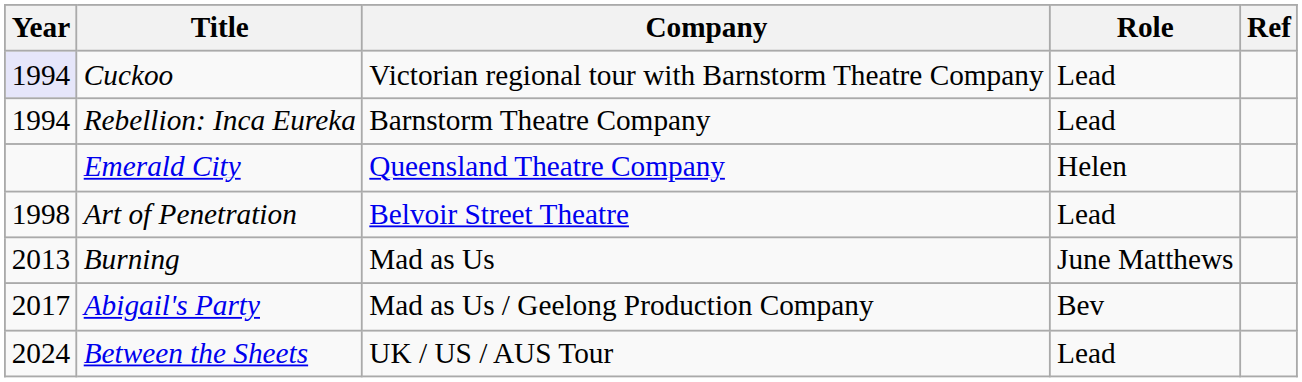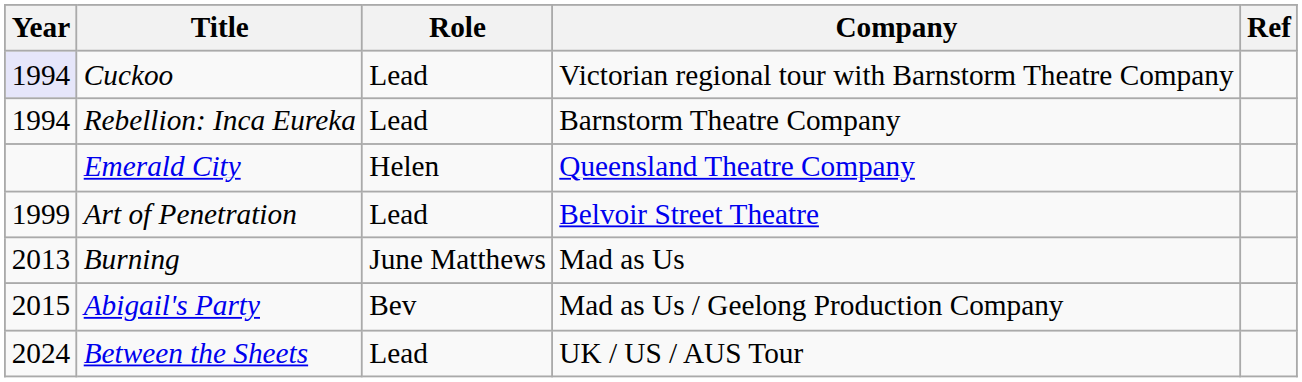columns swapped: Role <-> Company
Art of Penetration | Year: 1998 -> 1999
Abigail's Party | Year: 2017 -> 2015
